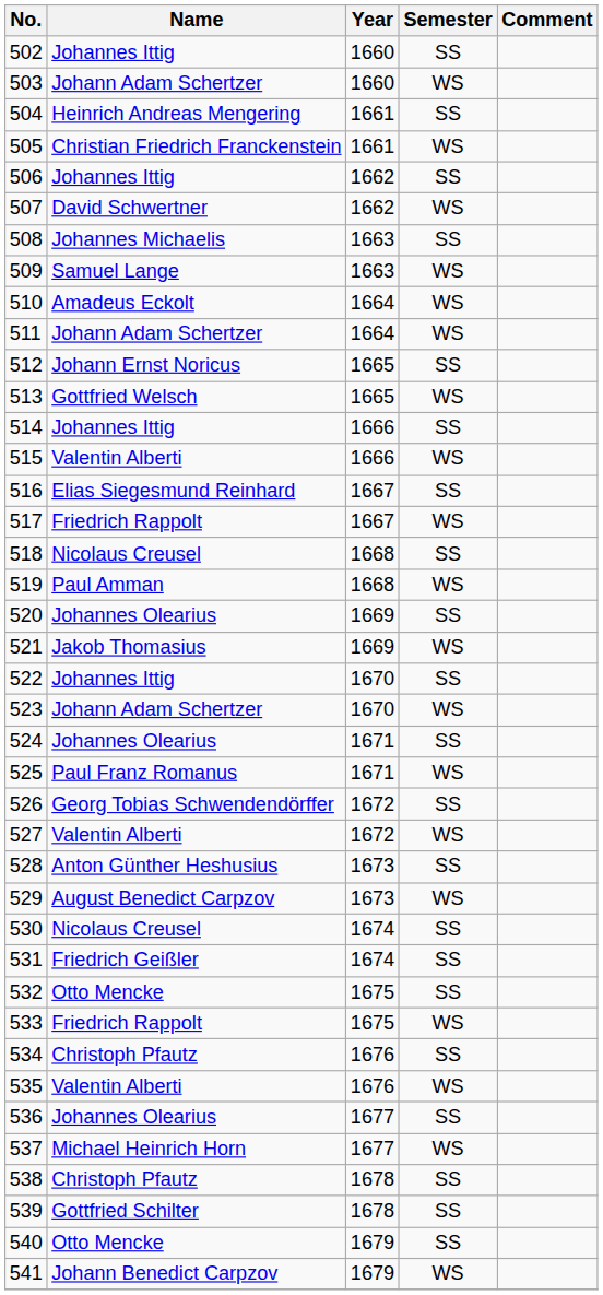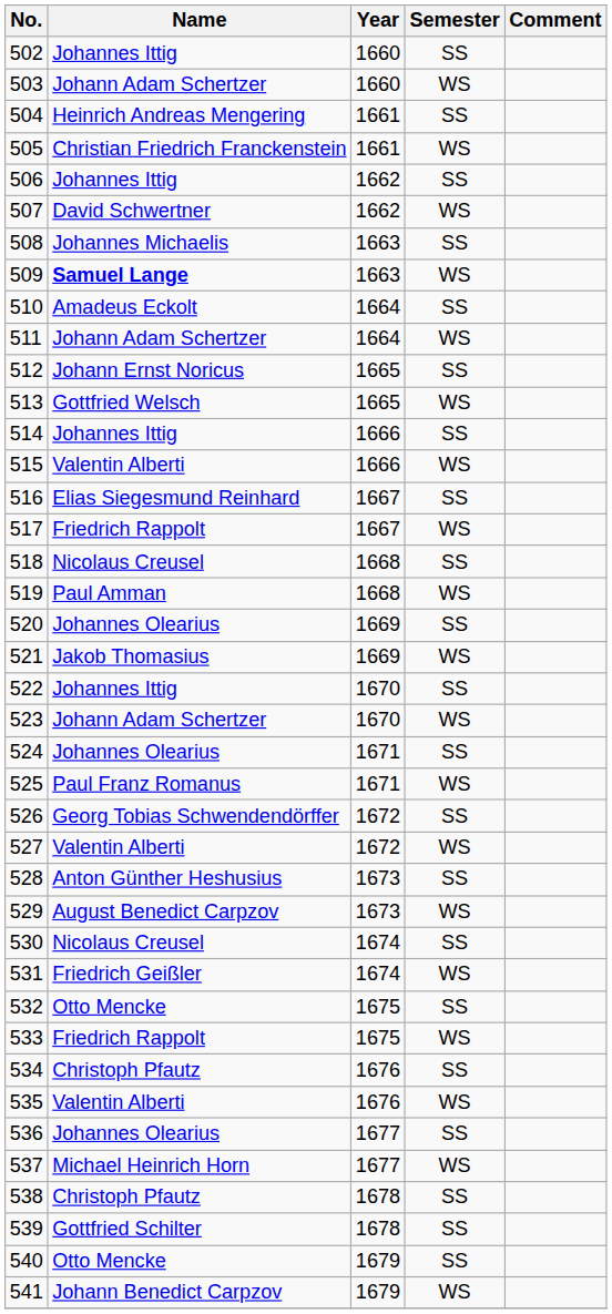509 | Name: normal -> bold
510 | Semester: WS -> SS
531 | Semester: SS -> WS
